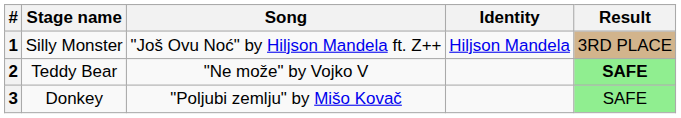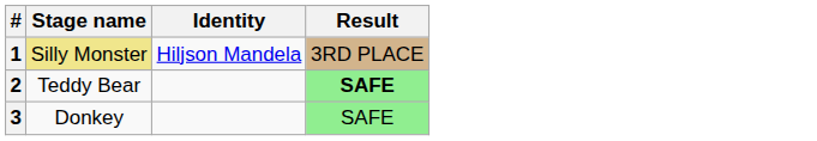- column: Song | "Još Ovu Noć" by Hiljson Mandela ft. Z++ | "Ne može" by Vojko V | "Poljubi zemlju" by Mišo Kovač
1 | Stage name: no background -> khaki background
